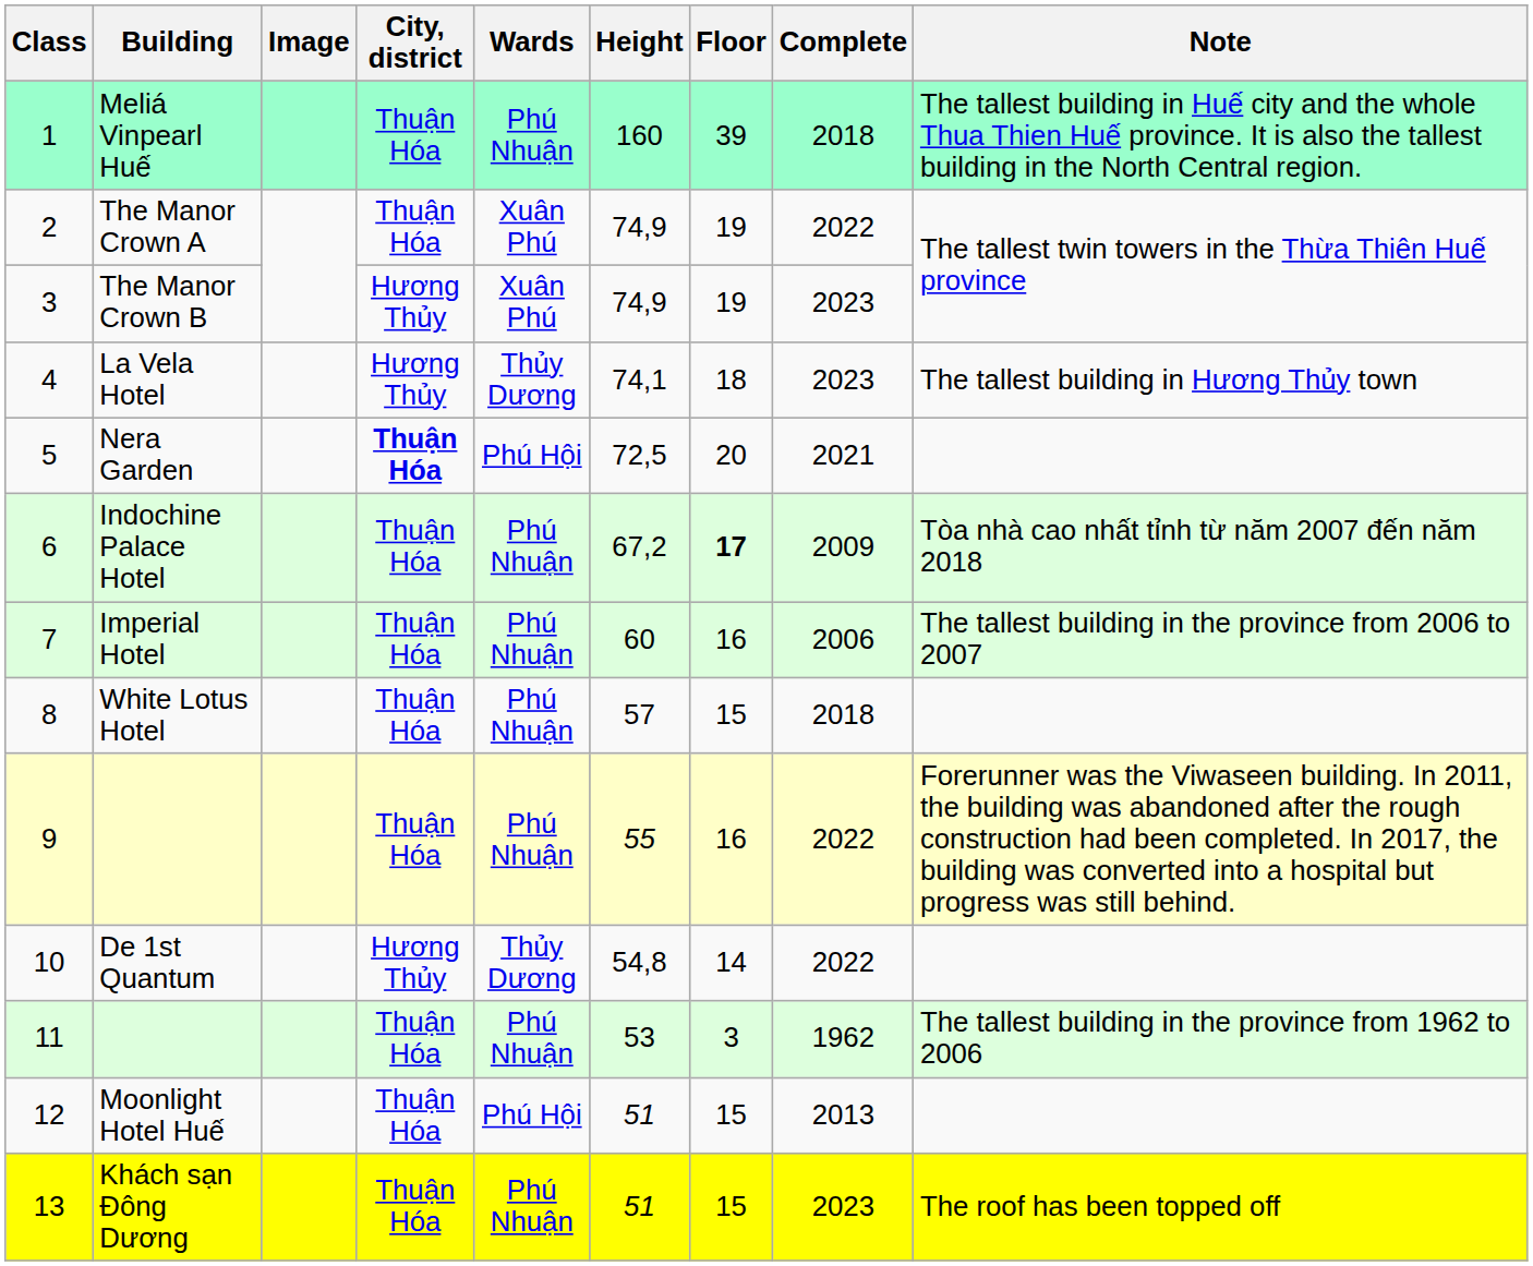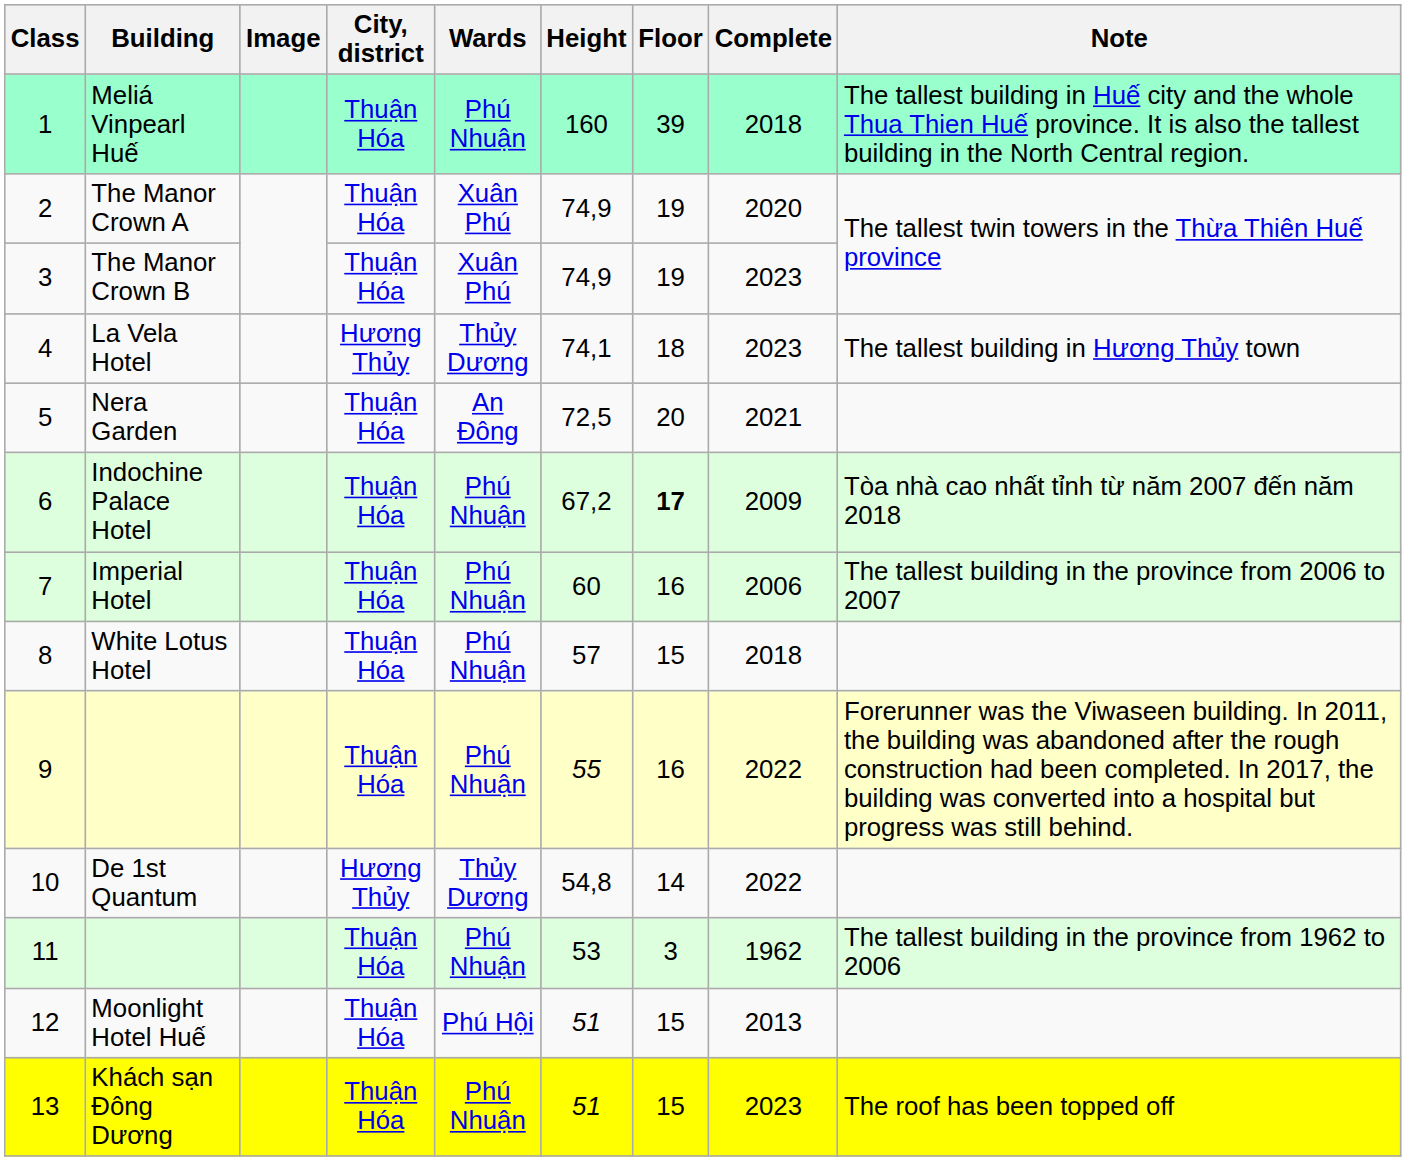The Manor Crown A | Complete: 2022 -> 2020
The Manor Crown B | City, district: Hương Thủy -> Thuận Hóa
Nera Garden | City, district: bold -> normal
Nera Garden | Wards: Phú Hội -> An Đông
